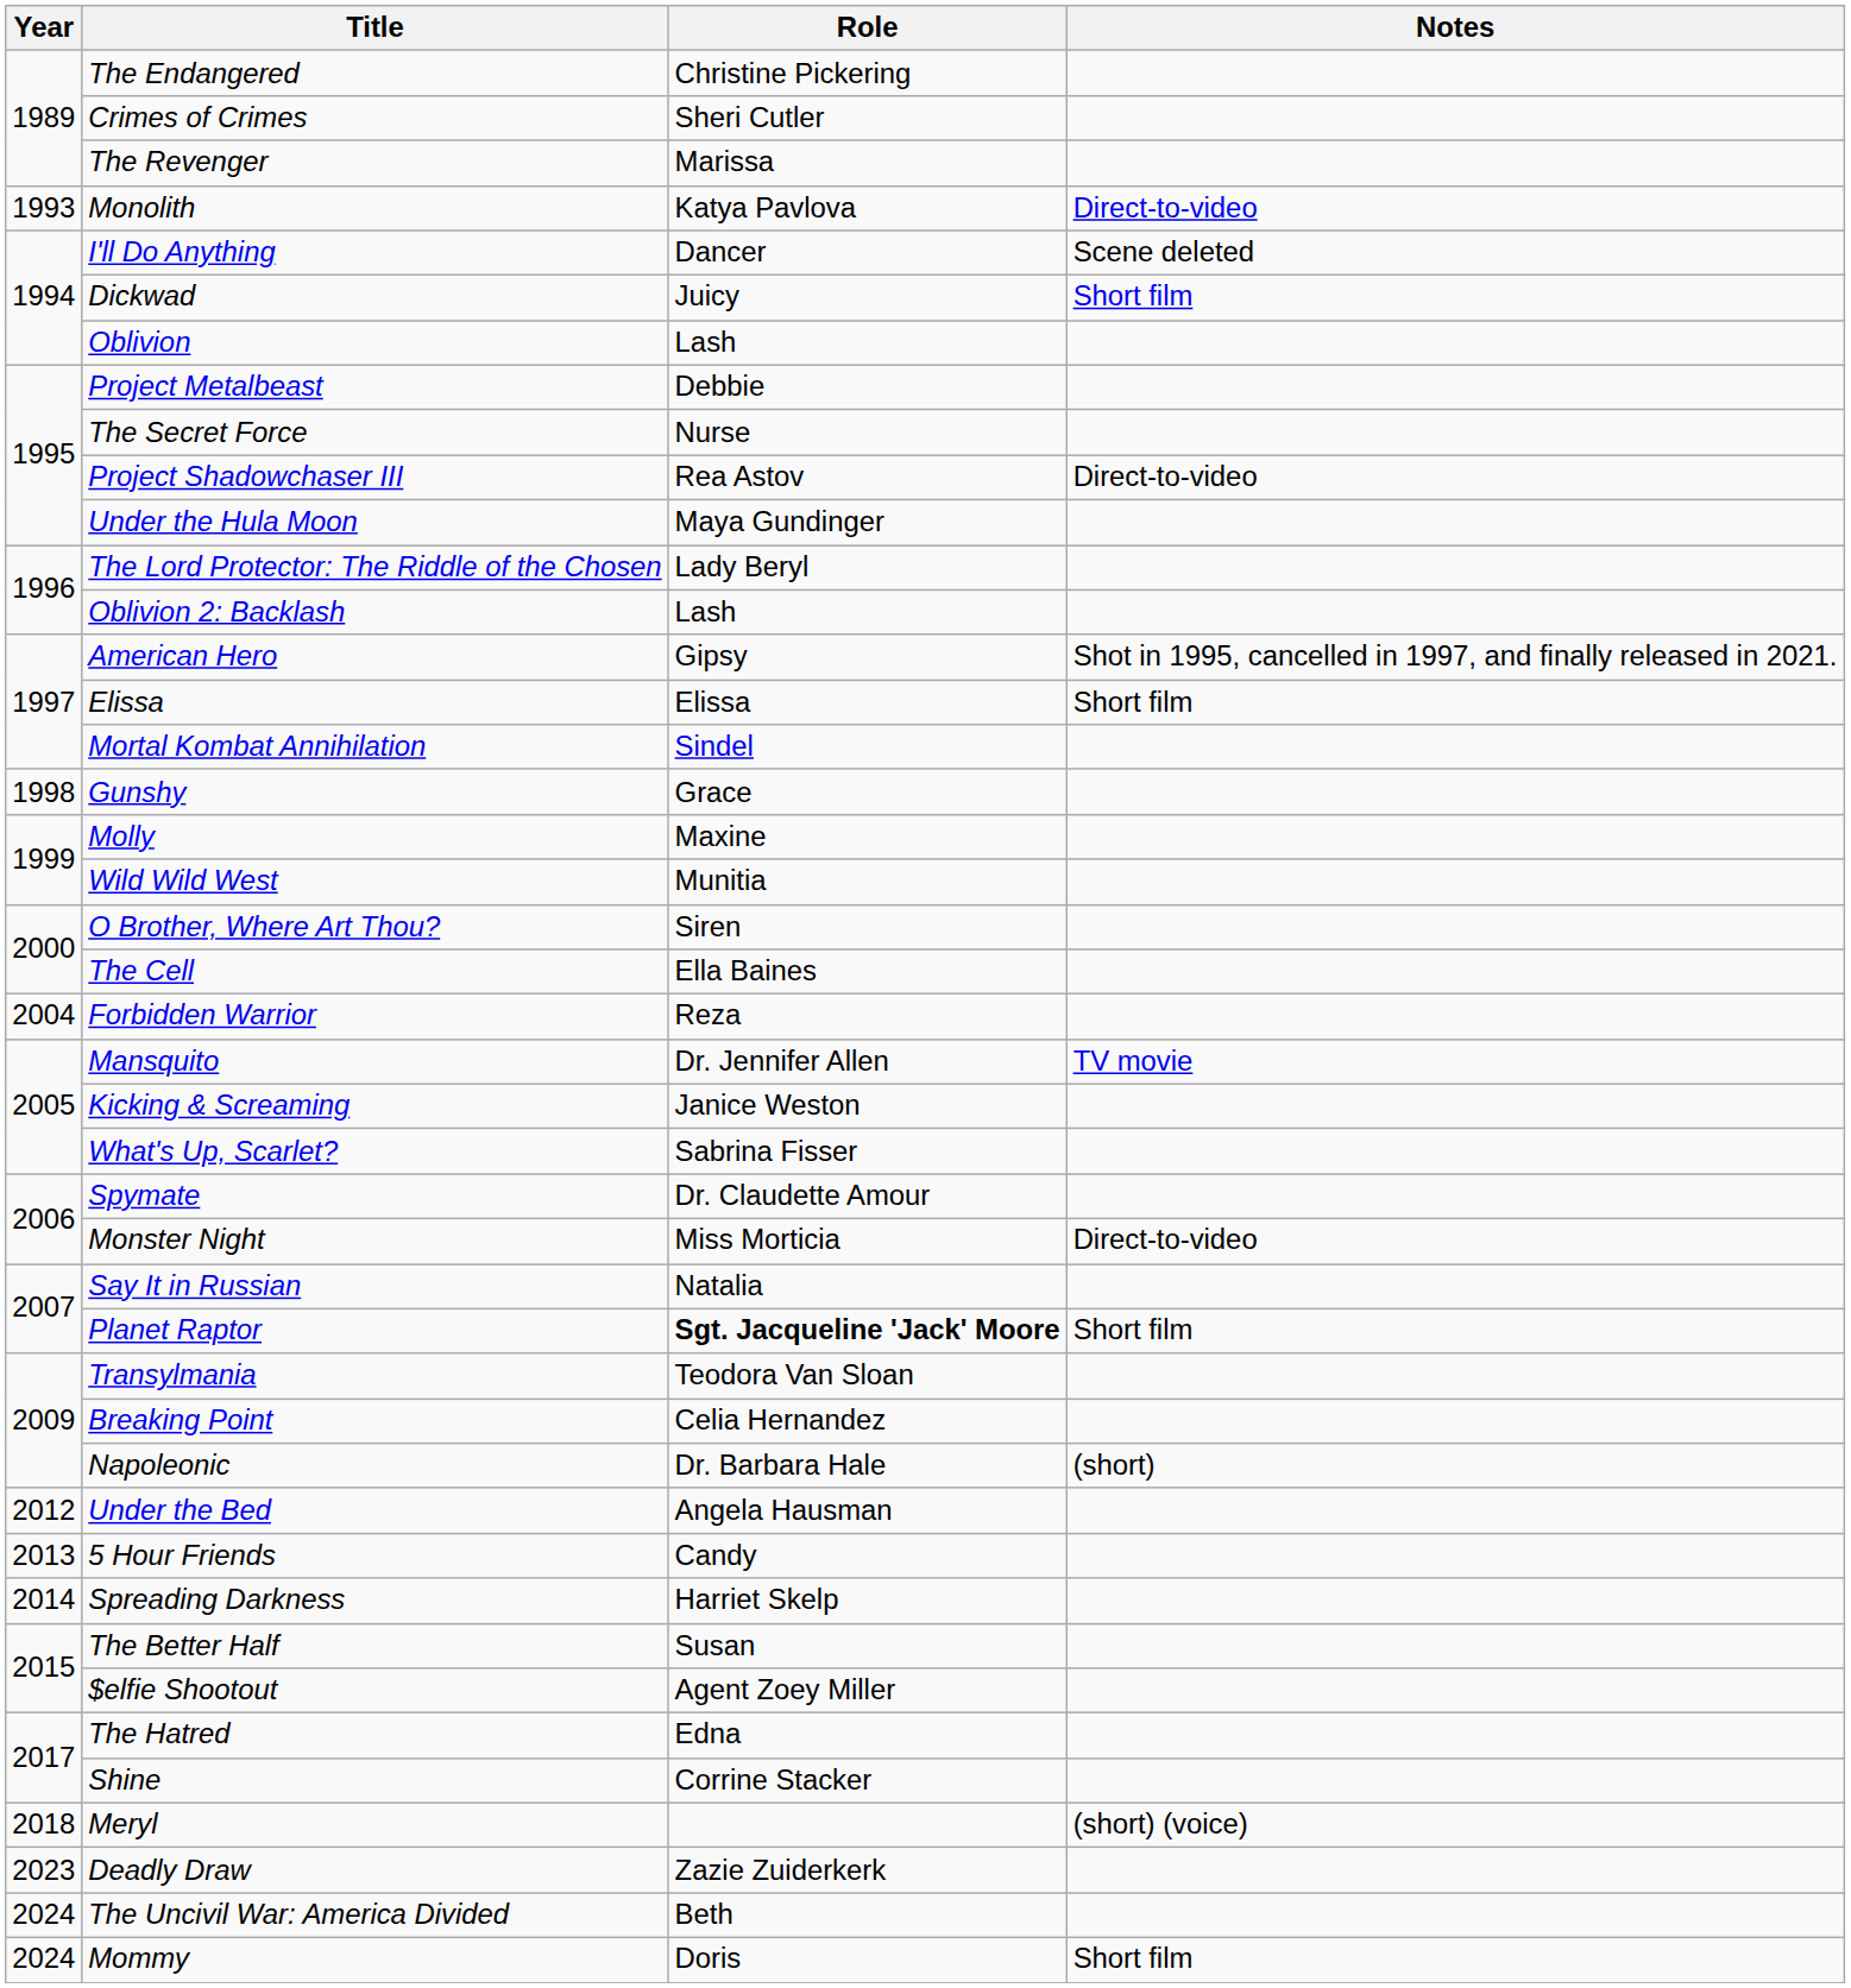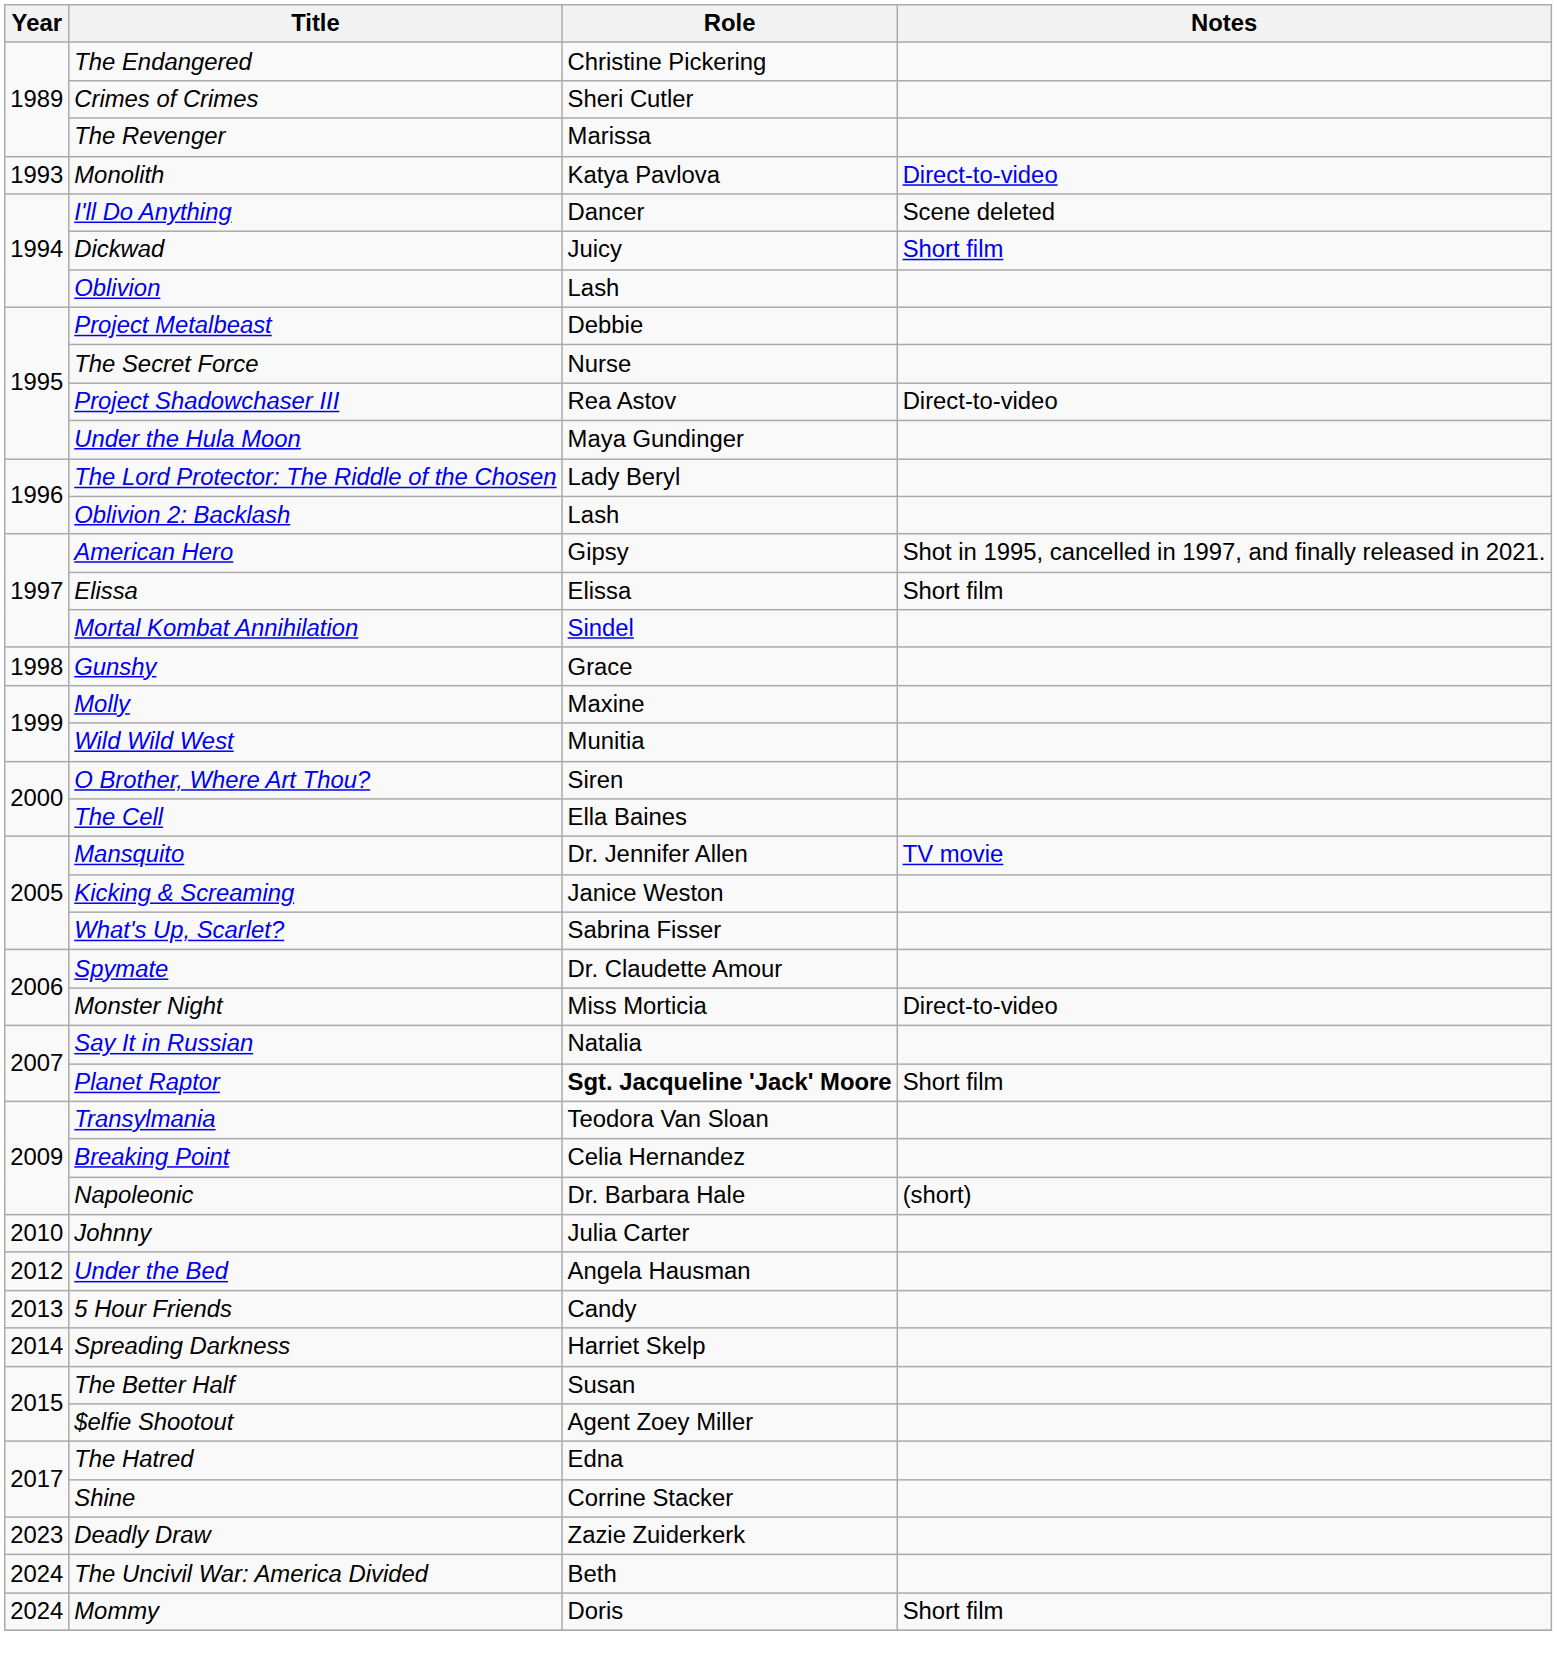- row: 2004 | Forbidden Warrior | Reza
+ row: 2010 | Johnny | Julia Carter
- row: 2018 | Meryl | (short) (voice)
